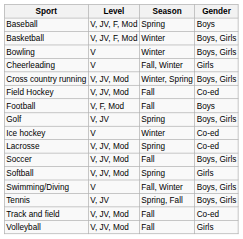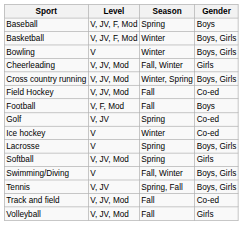Cheerleading | Level: V -> V, JV, Mod
Golf | Gender: Boys, Girls -> Co-ed
Lacrosse | Level: V, JV, Mod -> V
Lacrosse | Gender: Co-ed -> Boys, Girls
- row: Soccer | V, JV, Mod | Fall | Boys, Girls
